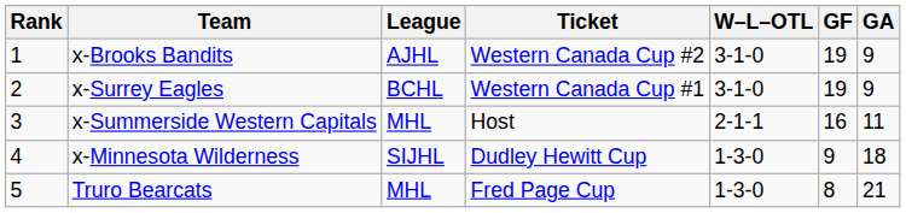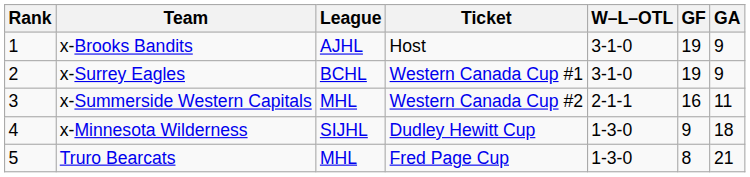x-Brooks Bandits | Ticket: Western Canada Cup #2 -> Host
x-Summerside Western Capitals | Ticket: Host -> Western Canada Cup #2
